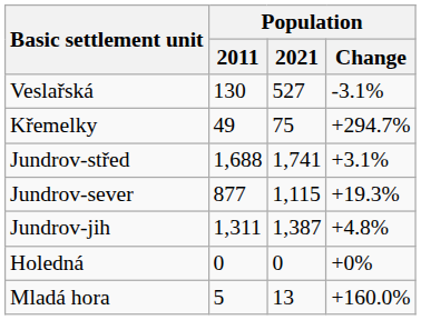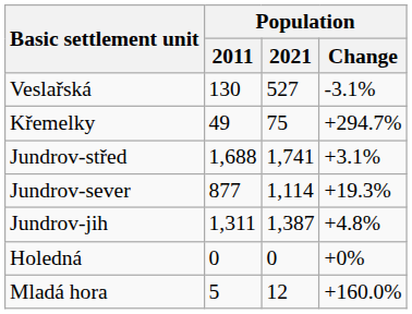Jundrov-sever | Population / 2021: 1,115 -> 1,114
Mladá hora | Population / 2021: 13 -> 12
